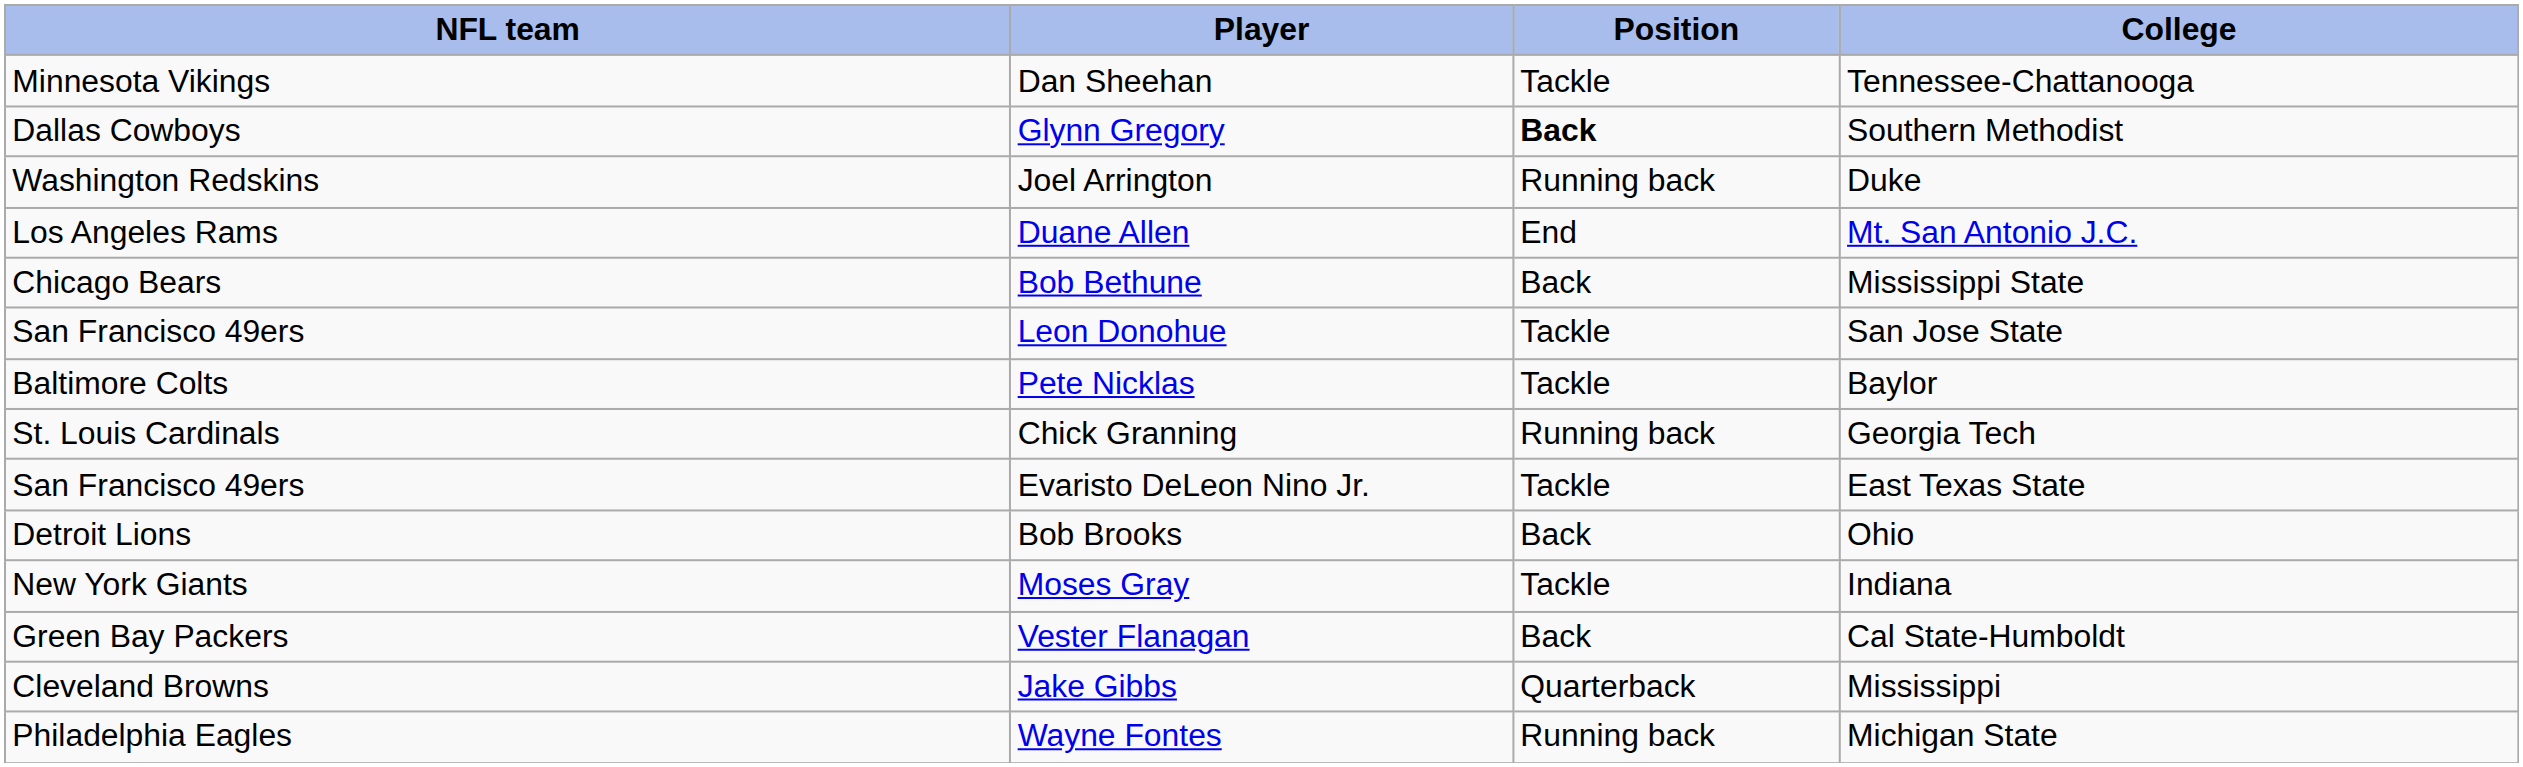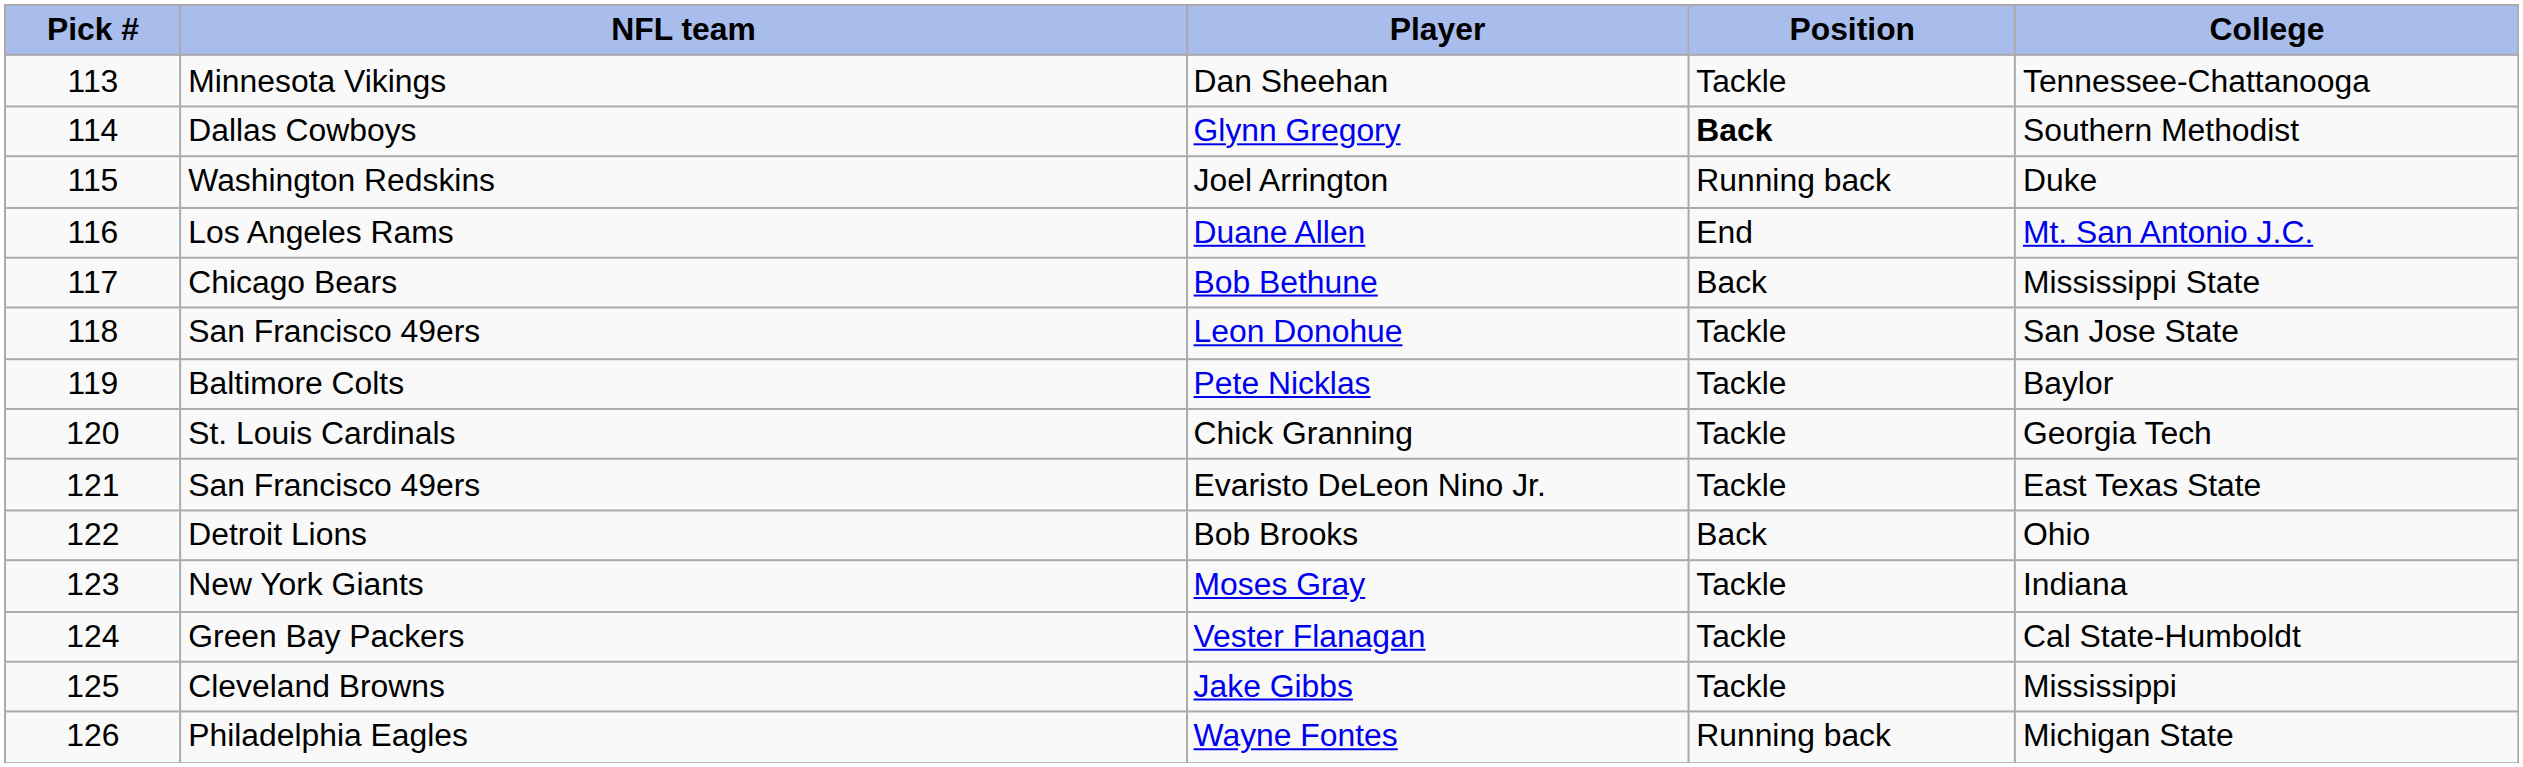+ column: Pick # | 113 | 114 | 115 | 116 | 117 | 118 | 119 | 120 | 121 | 122 | 123 | 124 | 125 | 126
Chick Granning | Position: Running back -> Tackle
Vester Flanagan | Position: Back -> Tackle
Jake Gibbs | Position: Quarterback -> Tackle
